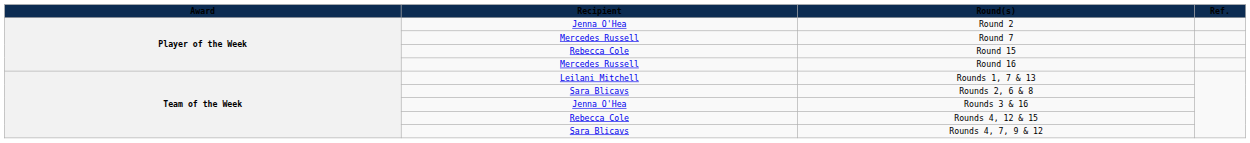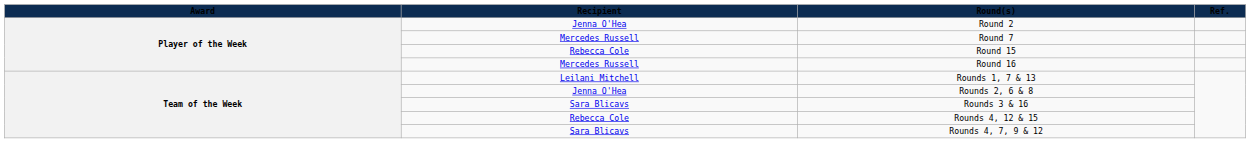Rounds 2, 6 & 8 | Recipient: Sara Blicavs -> Jenna O'Hea
Rounds 3 & 16 | Recipient: Jenna O'Hea -> Sara Blicavs
